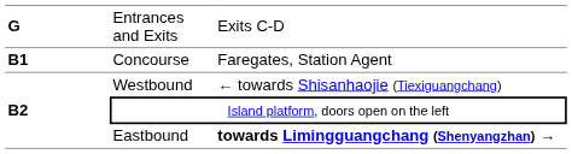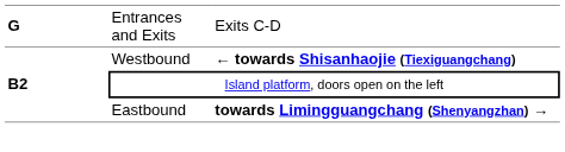- row: B1 | Concourse | Faregates, Station Agent
Westbound | column 3: normal -> bold
